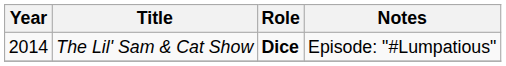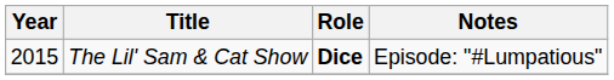The Lil' Sam & Cat Show | Year: 2014 -> 2015
